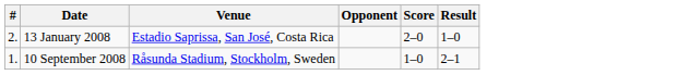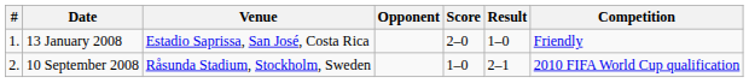+ column: Competition | Friendly | 2010 FIFA World Cup qualification
13 January 2008 | #: 2. -> 1.
10 September 2008 | #: 1. -> 2.
